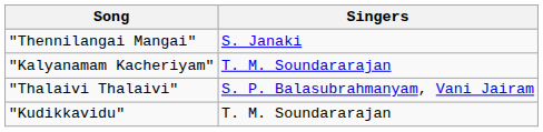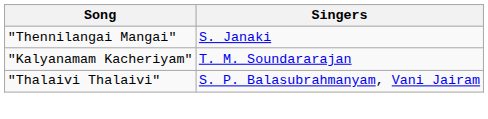- row: "Kudikkavidu" | T. M. Soundararajan
